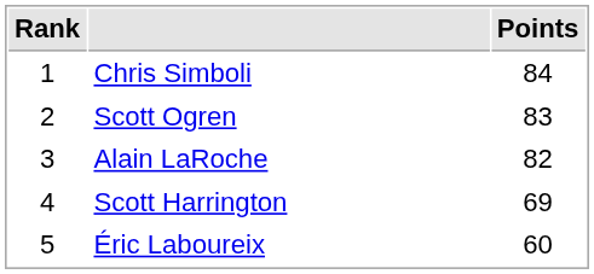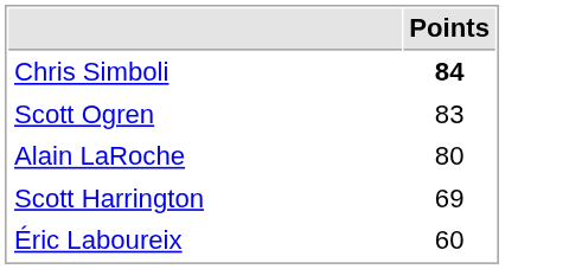- column: Rank | 1 | 2 | 3 | 4 | 5
Chris Simboli | Points: normal -> bold
Alain LaRoche | Points: 82 -> 80
